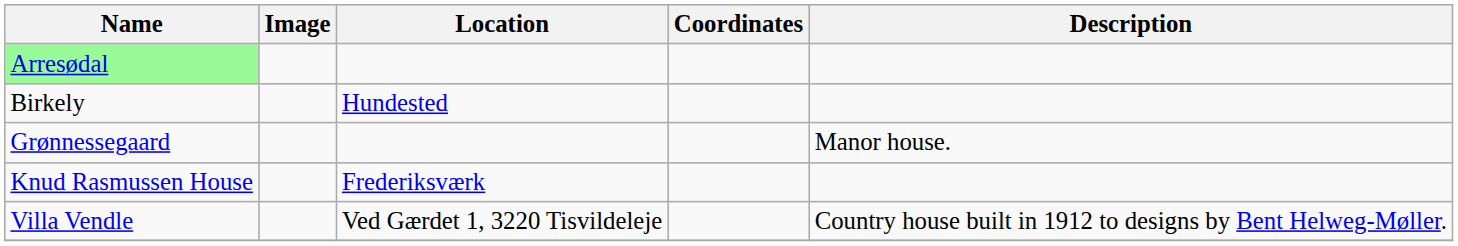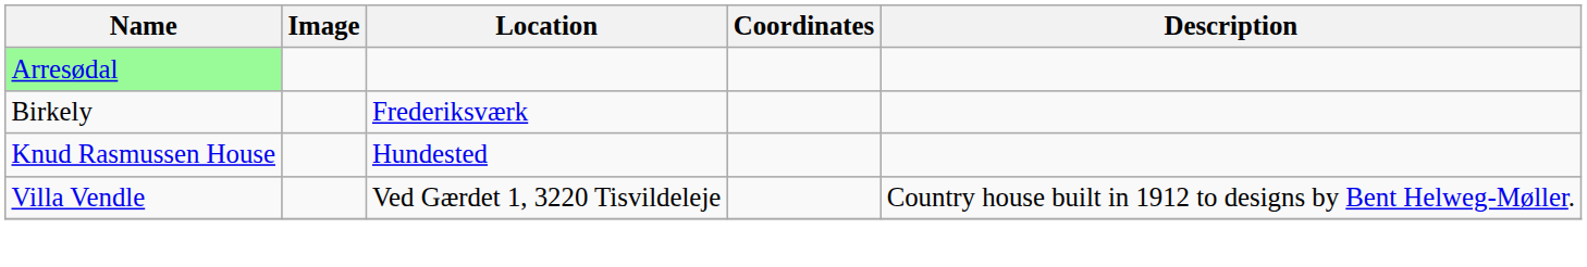Birkely | Location: Hundested -> Frederiksværk
- row: Grønnessegaard | Manor house.
Knud Rasmussen House | Location: Frederiksværk -> Hundested
